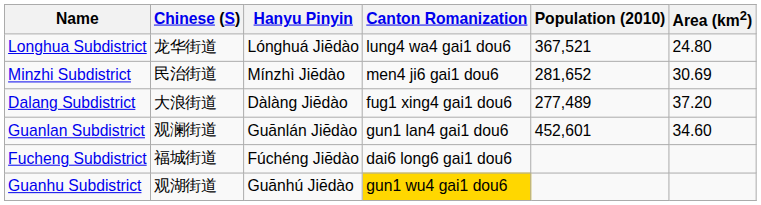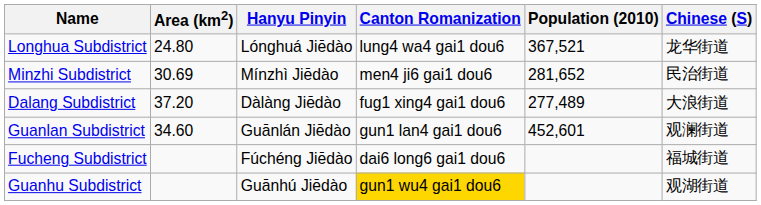columns swapped: Chinese (S) <-> Area (km2)
